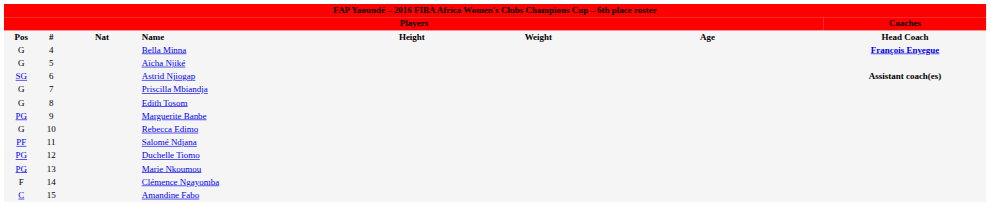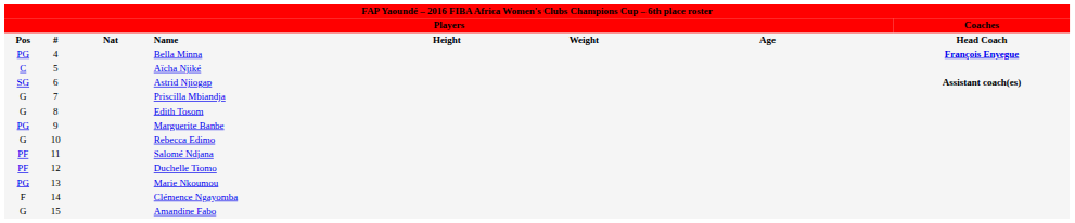Bella Minna | column 1: G -> PG
Aïcha Njiké | column 1: G -> C
Duchelle Tiomo | column 1: PG -> PF
Amandine Fabo | column 1: C -> G
